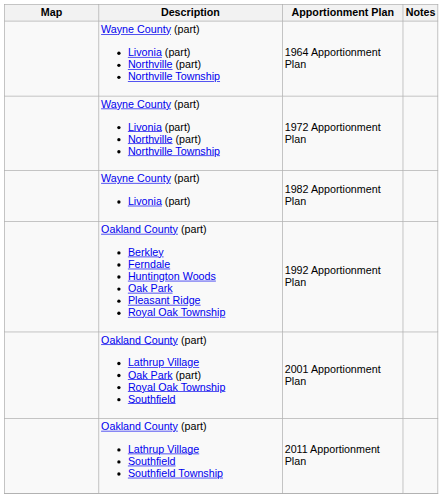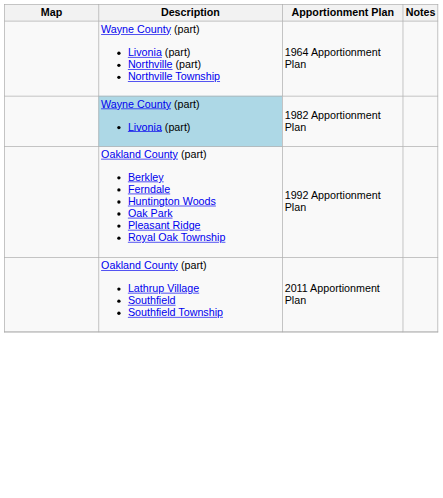- row: Wayne County (part) Livonia (part) Northville (part) Northville Township | 1972 Apportionment Plan
1982 Apportionment Plan | Description: no background -> lightblue background
- row: Oakland County (part) Lathrup Village Oak Park (part) Royal Oak Township Southfield | 2001 Apportionment Plan
